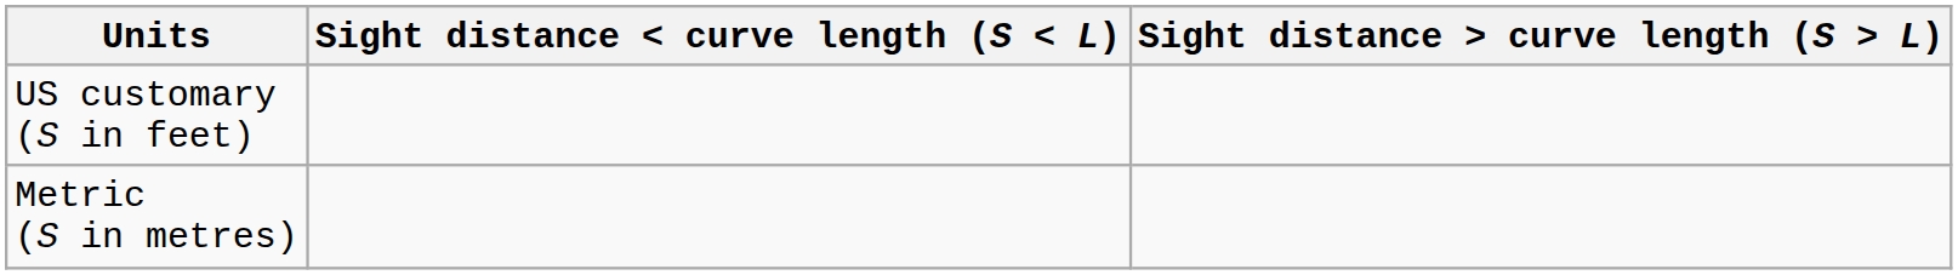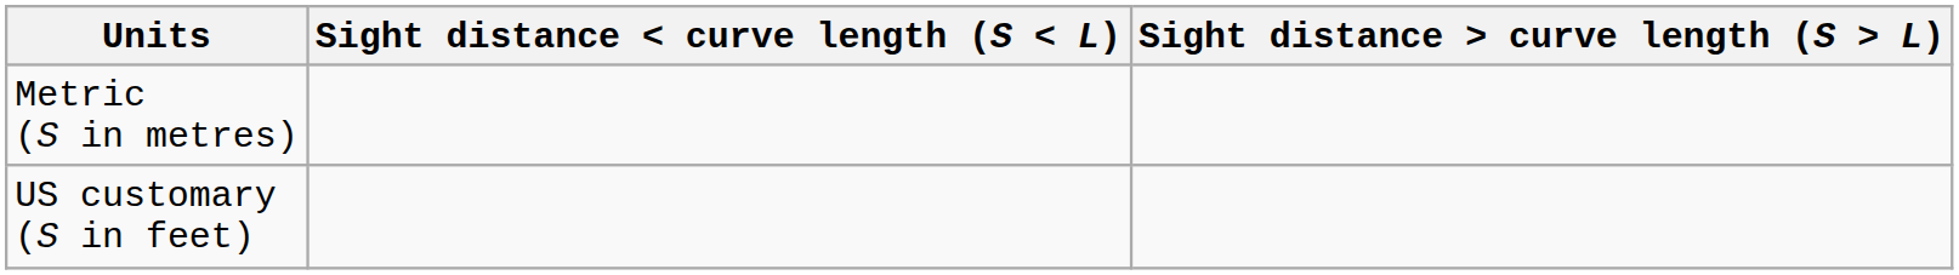rows swapped: Metric (S in metres) <-> US customary (S in feet)
